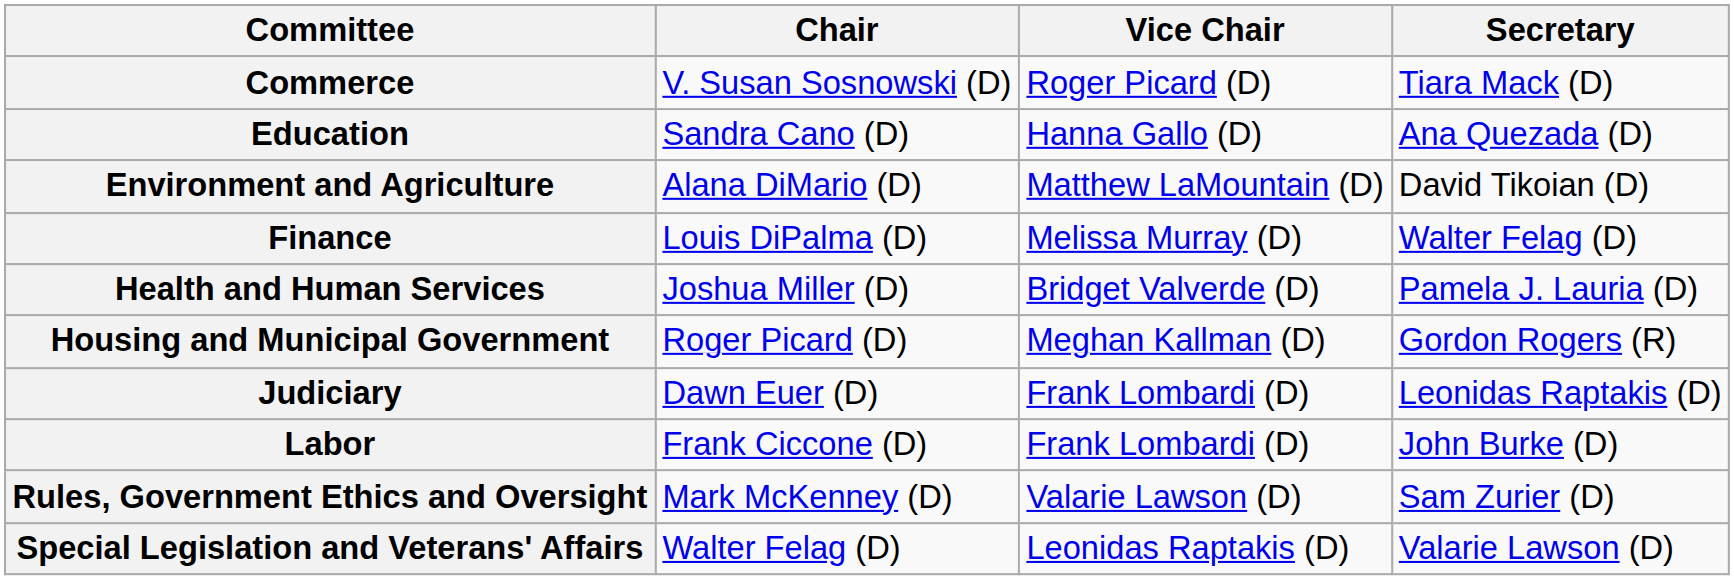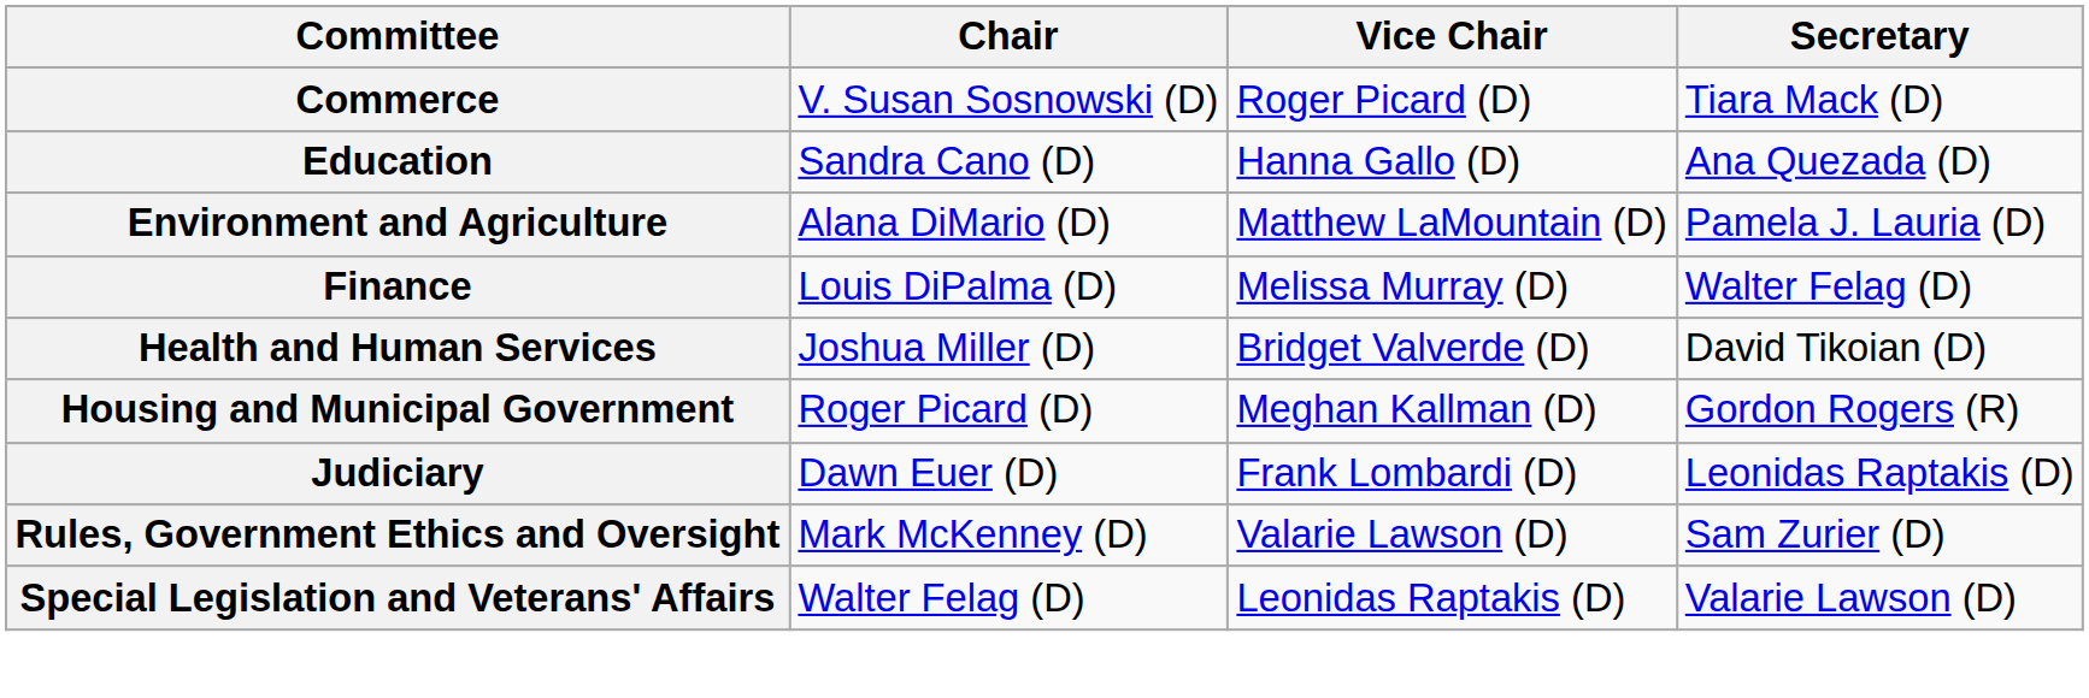Environment and Agriculture | Secretary: David Tikoian (D) -> Pamela J. Lauria (D)
Health and Human Services | Secretary: Pamela J. Lauria (D) -> David Tikoian (D)
- row: Labor | Frank Ciccone (D) | Frank Lombardi (D) | John Burke (D)
